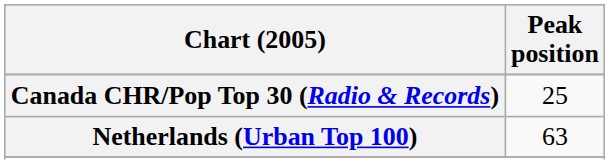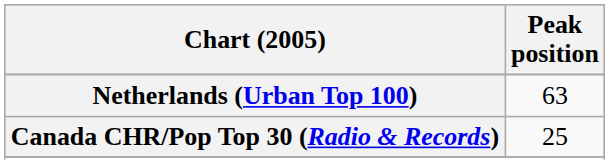rows swapped: Canada CHR/Pop Top 30 (Radio & Records) <-> Netherlands (Urban Top 100)
